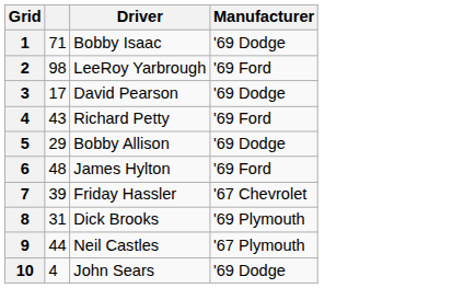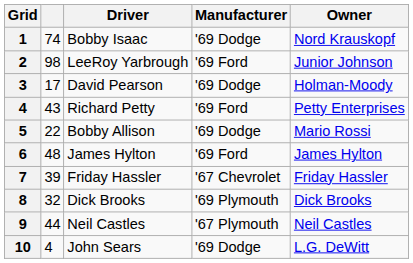+ column: Owner | Nord Krauskopf | Junior Johnson | Holman-Moody | Petty Enterprises | Mario Rossi | James Hylton | Friday Hassler | Dick Brooks | Neil Castles | L.G. DeWitt
1 | column 2: 71 -> 74
5 | column 2: 29 -> 22
8 | column 2: 31 -> 32
